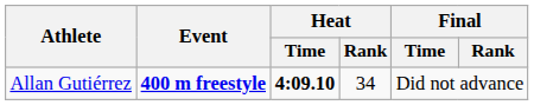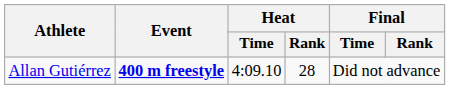Allan Gutiérrez | Heat / Time: bold -> normal
Allan Gutiérrez | Heat / Rank: 34 -> 28
